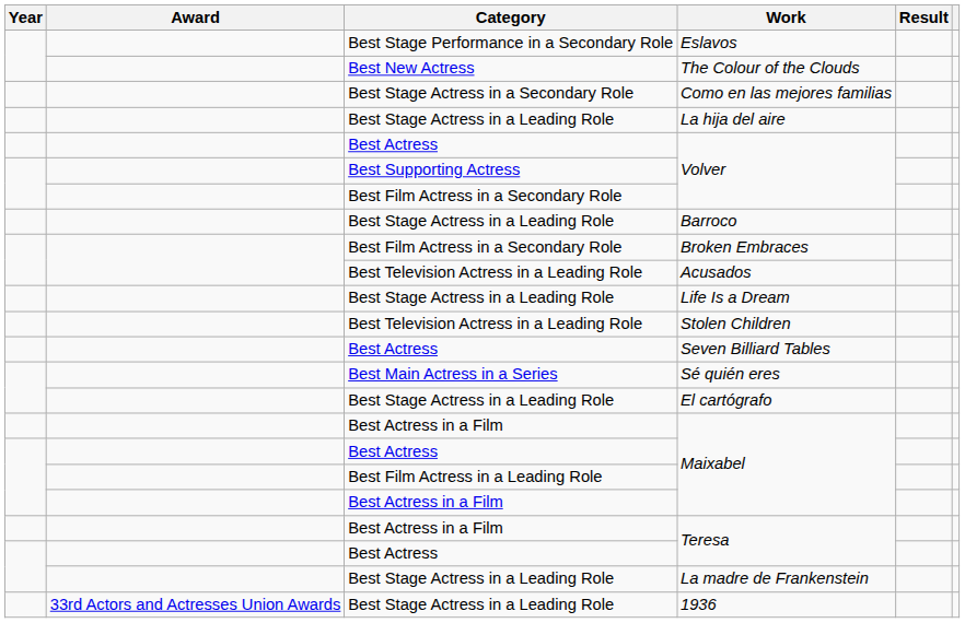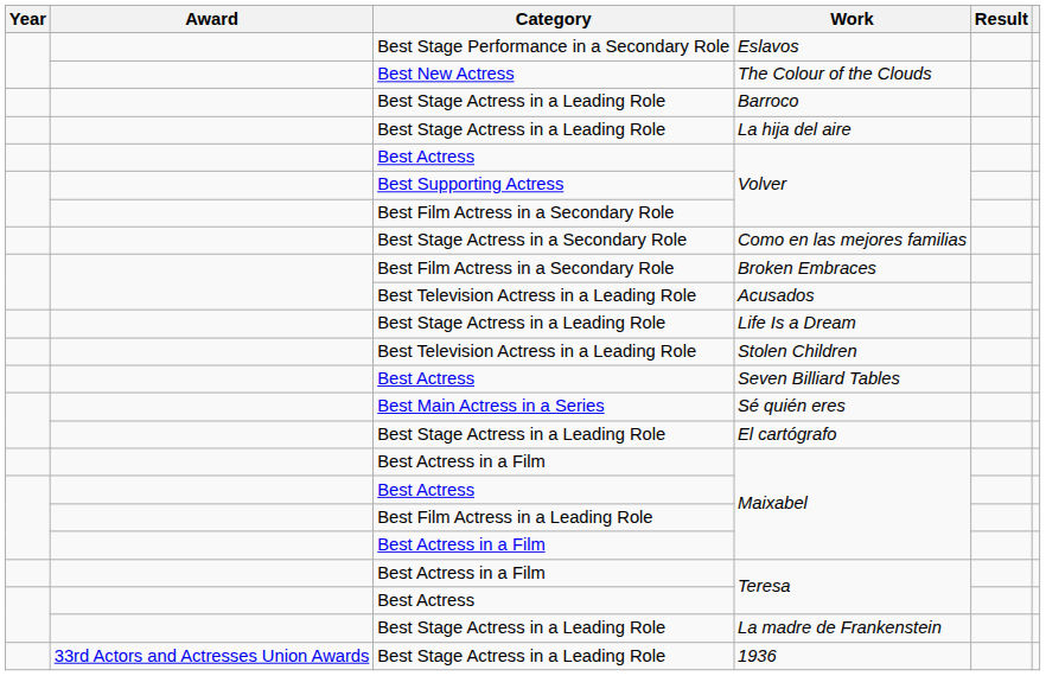rows swapped: Como en las mejores familias <-> Barroco
